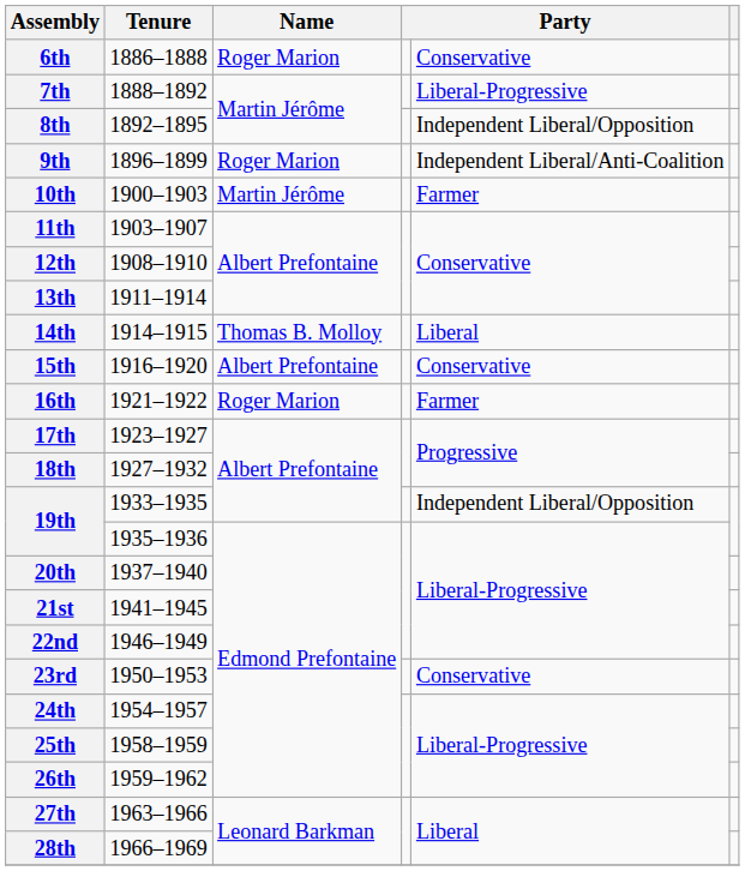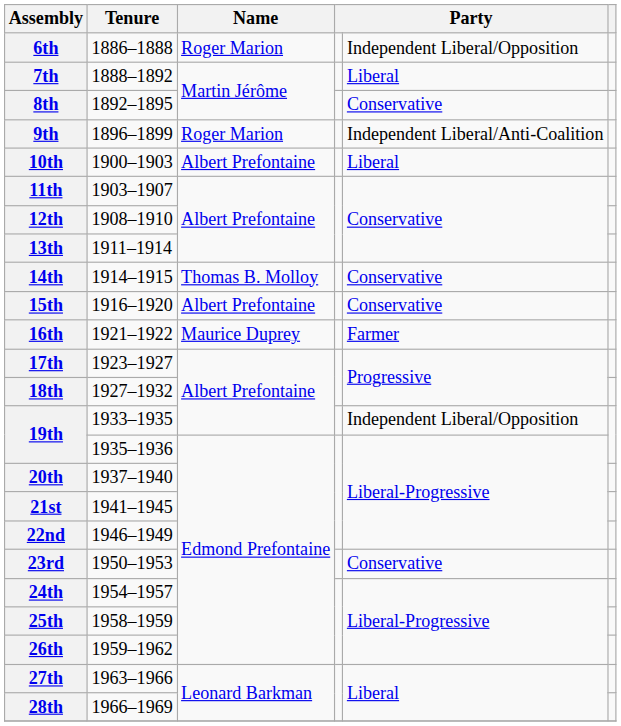6th | column 5: Conservative -> Independent Liberal/Opposition
7th | column 5: Liberal-Progressive -> Liberal
8th | column 5: Independent Liberal/Opposition -> Conservative
10th | Name: Martin Jérôme -> Albert Prefontaine
10th | column 5: Farmer -> Liberal
14th | column 5: Liberal -> Conservative
16th | Name: Roger Marion -> Maurice Duprey
